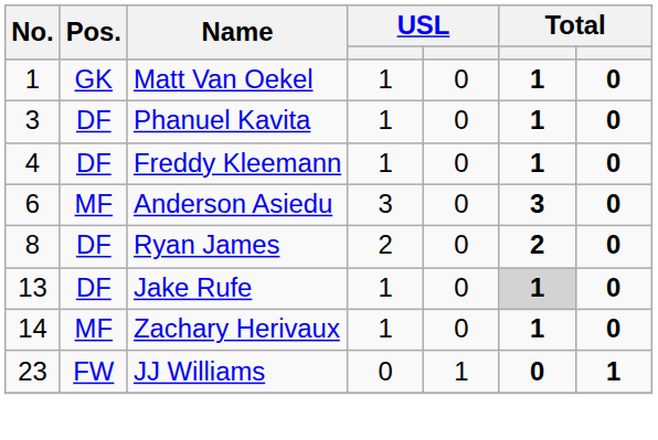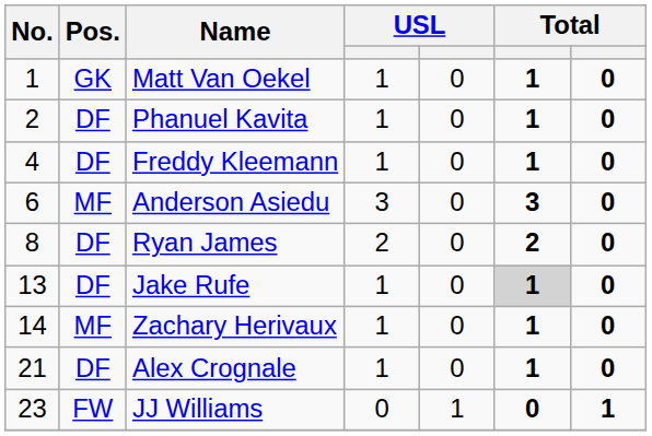Phanuel Kavita | No.: 3 -> 2
+ row: 21 | DF | Alex Crognale | 1 | 0 | 1 | 0
